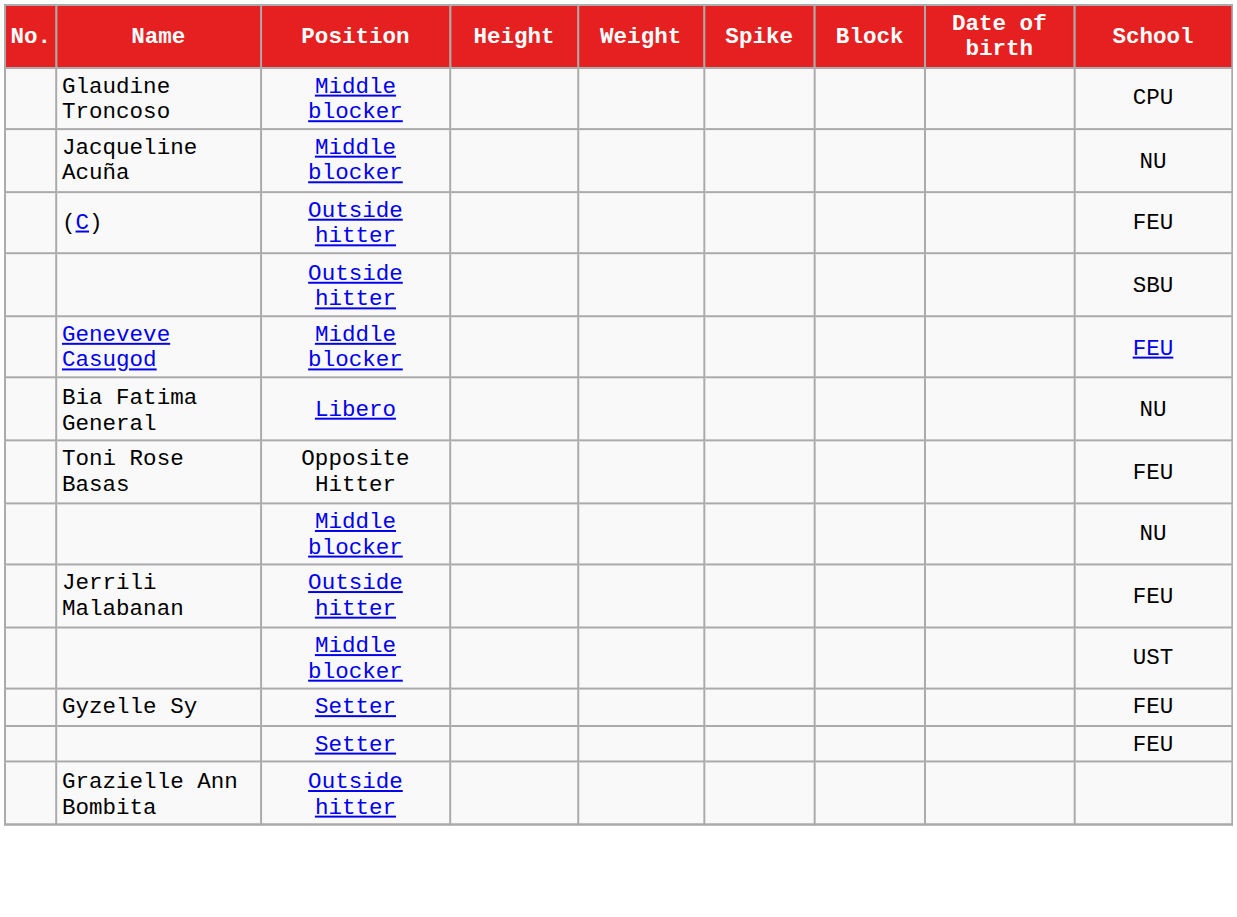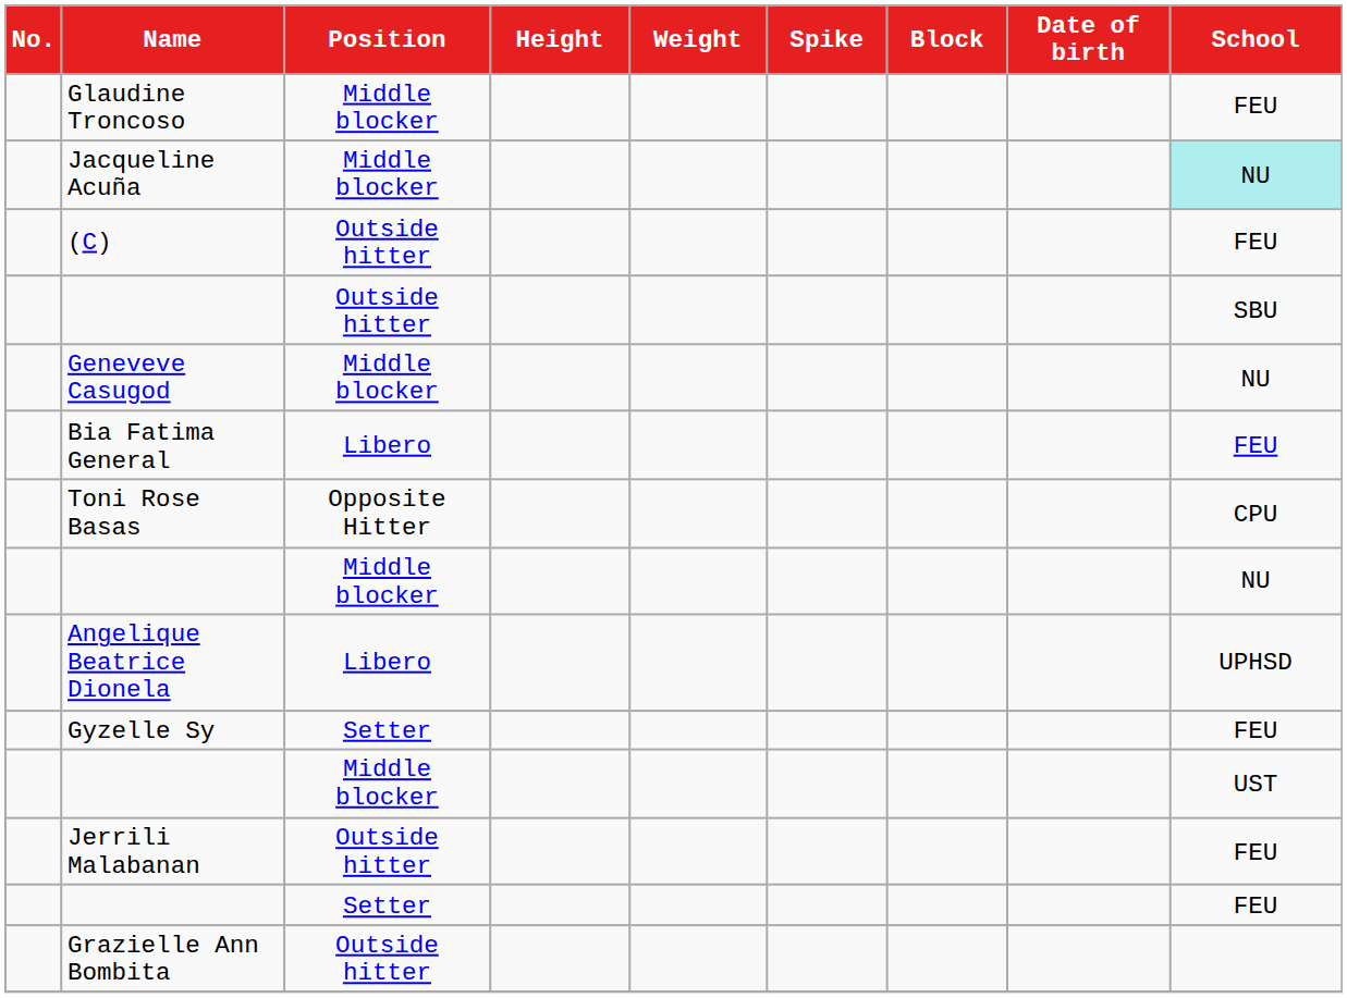Glaudine Troncoso | School: CPU -> FEU
Jacqueline Acuña | School: no background -> paleturquoise background
Geneveve Casugod | School: FEU -> NU
Bia Fatima General | School: NU -> FEU
Toni Rose Basas | School: FEU -> CPU
+ row: Angelique Beatrice Dionela | Libero | UPHSD
rows swapped: Jerrili Malabanan <-> Gyzelle Sy
